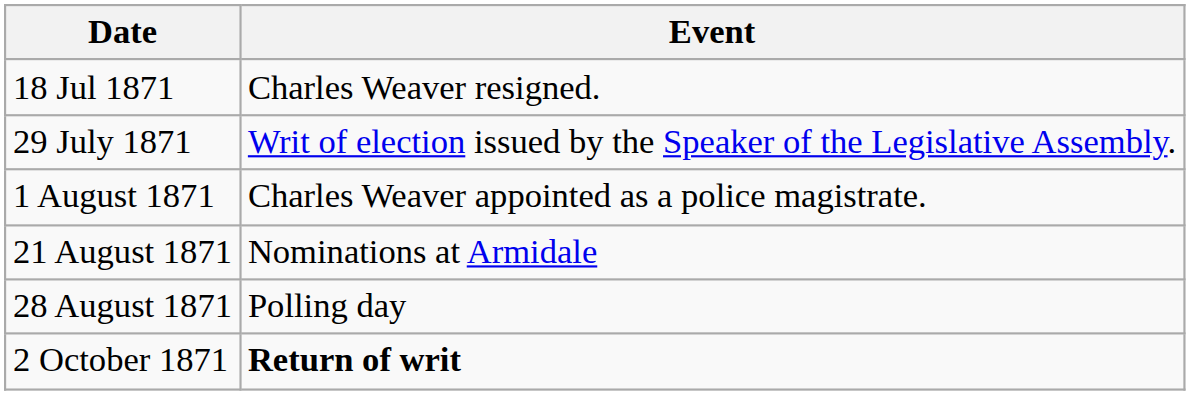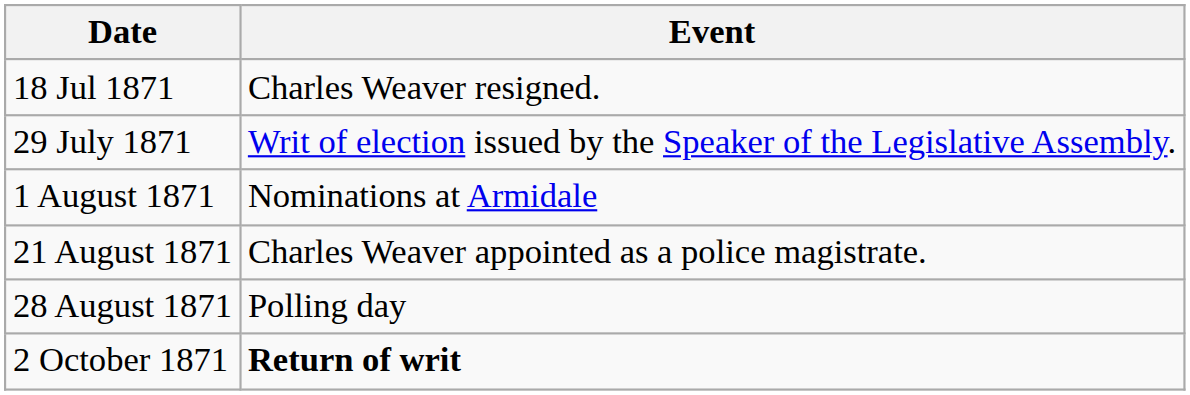1 August 1871 | Event: Charles Weaver appointed as a police magistrate. -> Nominations at Armidale
21 August 1871 | Event: Nominations at Armidale -> Charles Weaver appointed as a police magistrate.
